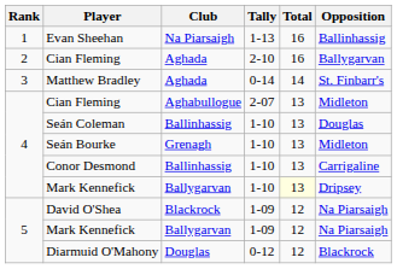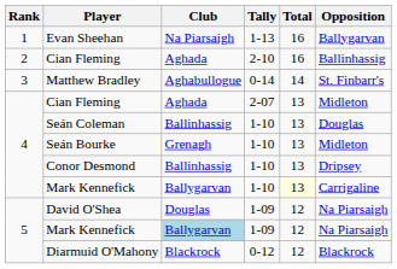Evan Sheehan | Opposition: Ballinhassig -> Ballygarvan
Cian Fleming / 2-10 | Opposition: Ballygarvan -> Ballinhassig
Matthew Bradley | Club: Aghada -> Aghabullogue
Cian Fleming / 2-07 | Club: Aghabullogue -> Aghada
Conor Desmond | Opposition: Carrigaline -> Dripsey
Mark Kennefick / 1-10 | Opposition: Dripsey -> Carrigaline
David O'Shea | Club: Blackrock -> Douglas
Mark Kennefick / 1-09 | Club: no background -> lightblue background
Diarmuid O'Mahony | Club: Douglas -> Blackrock
